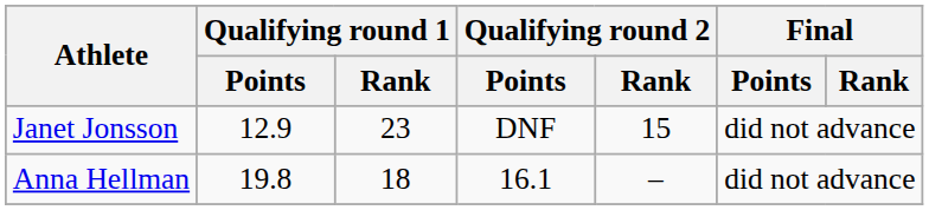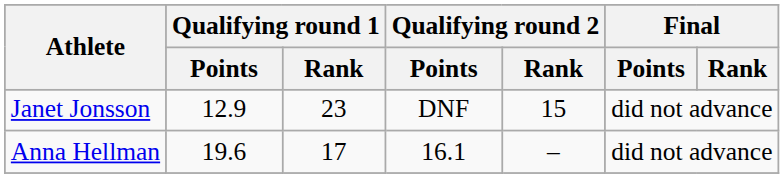Anna Hellman | Qualifying round 1 / Points: 19.8 -> 19.6
Anna Hellman | Qualifying round 1 / Rank: 18 -> 17
